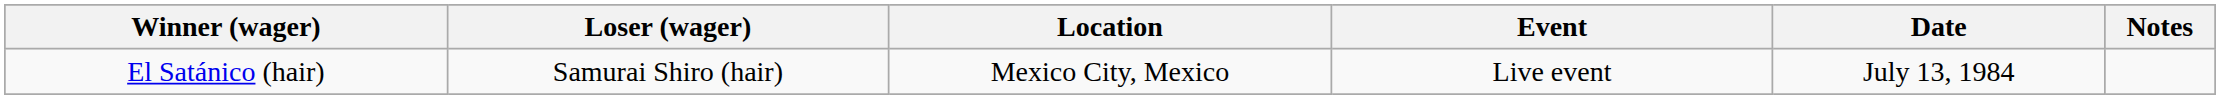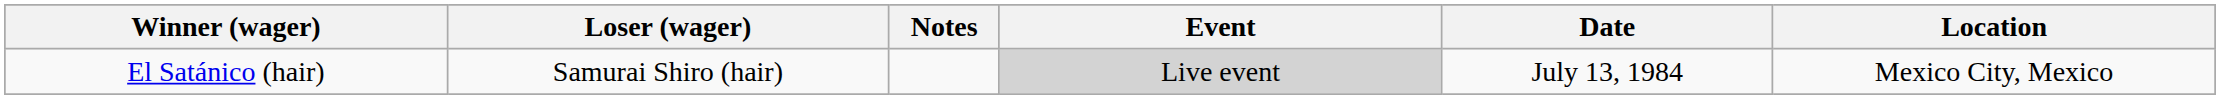columns swapped: Location <-> Notes
El Satánico (hair) | Event: no background -> lightgrey background
